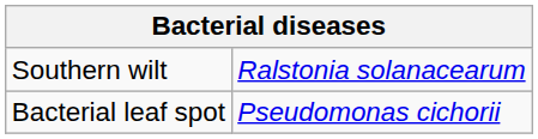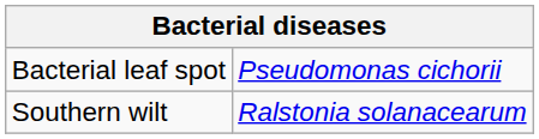rows swapped: Bacterial leaf spot <-> Southern wilt
